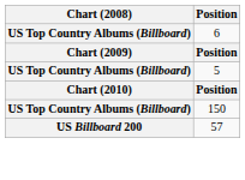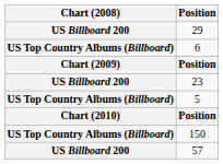+ row: US Billboard 200 | 29
+ row: US Billboard 200 | 23
